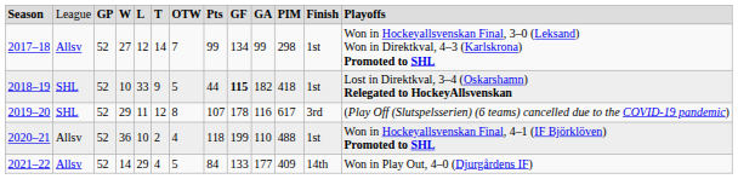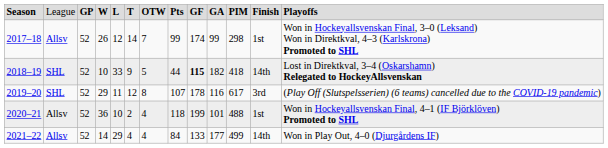2017–18 | column 4: 27 -> 26
2017–18 | column 9: 134 -> 174
2018–19 | column 12: 1st -> 14th
2020–21 | column 10: 110 -> 101
2021–22 | column 7: 5 -> 4
2021–22 | column 11: 409 -> 499
